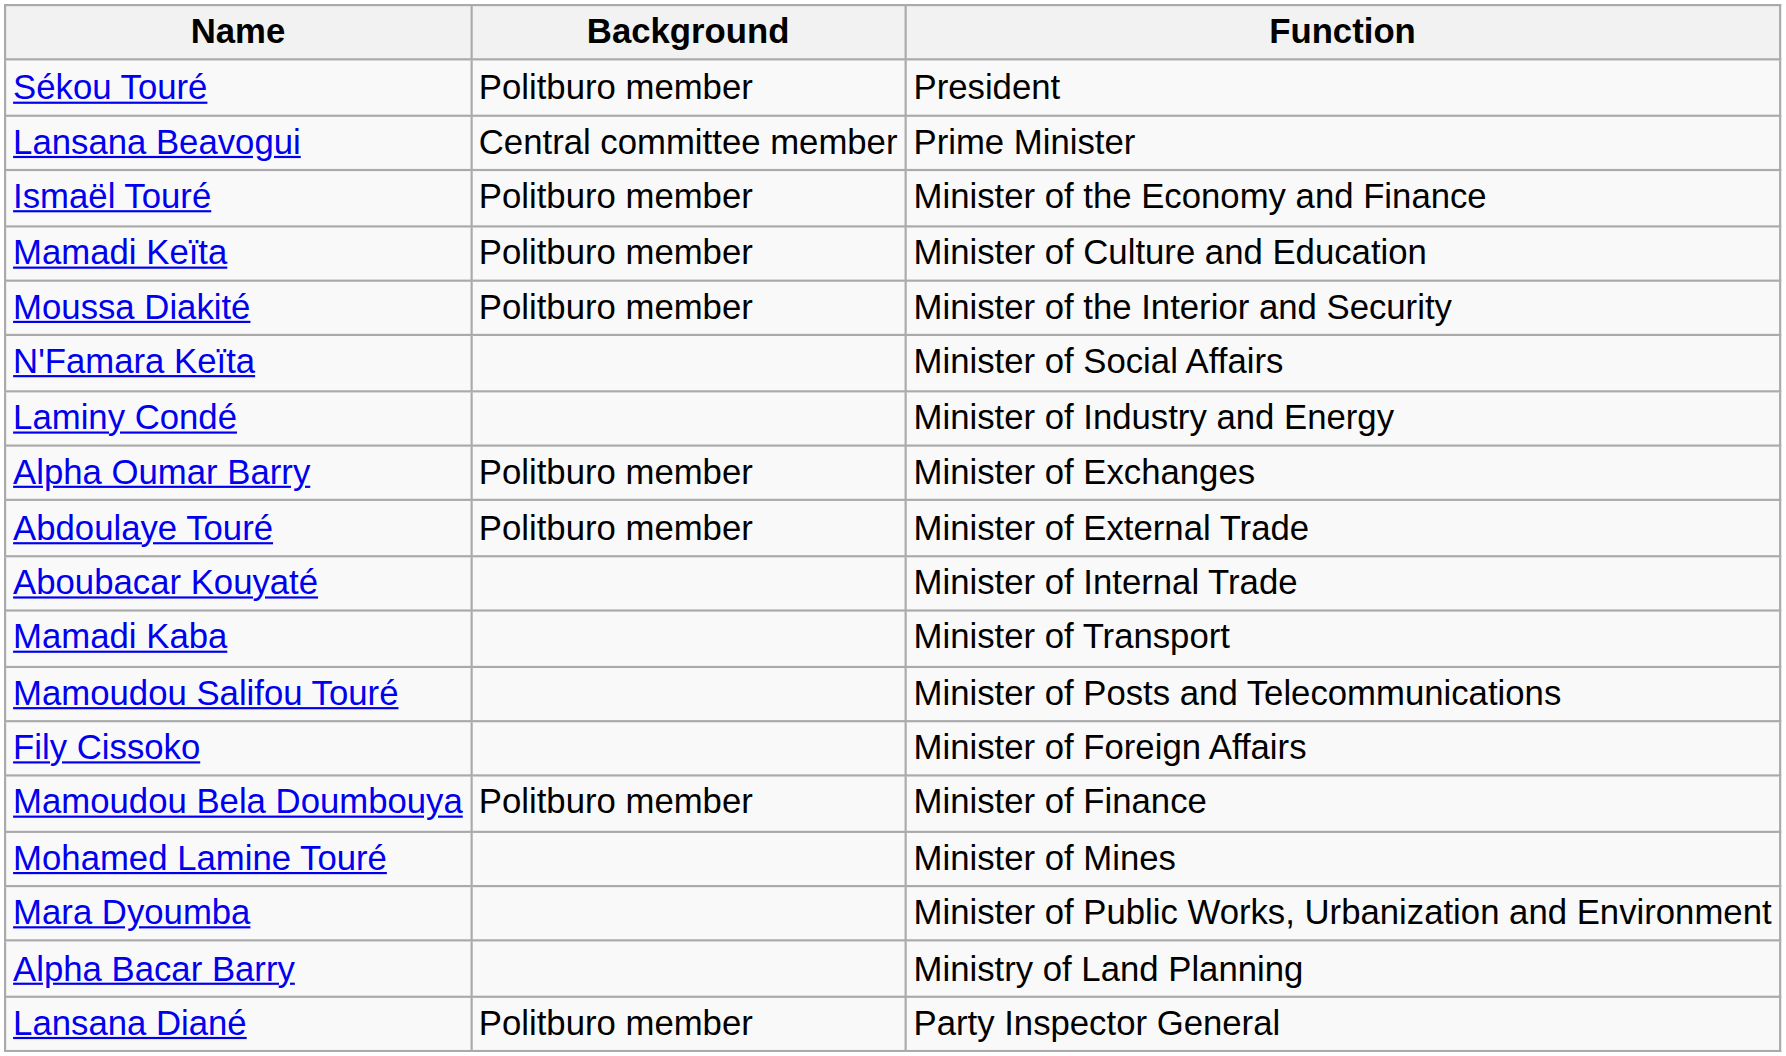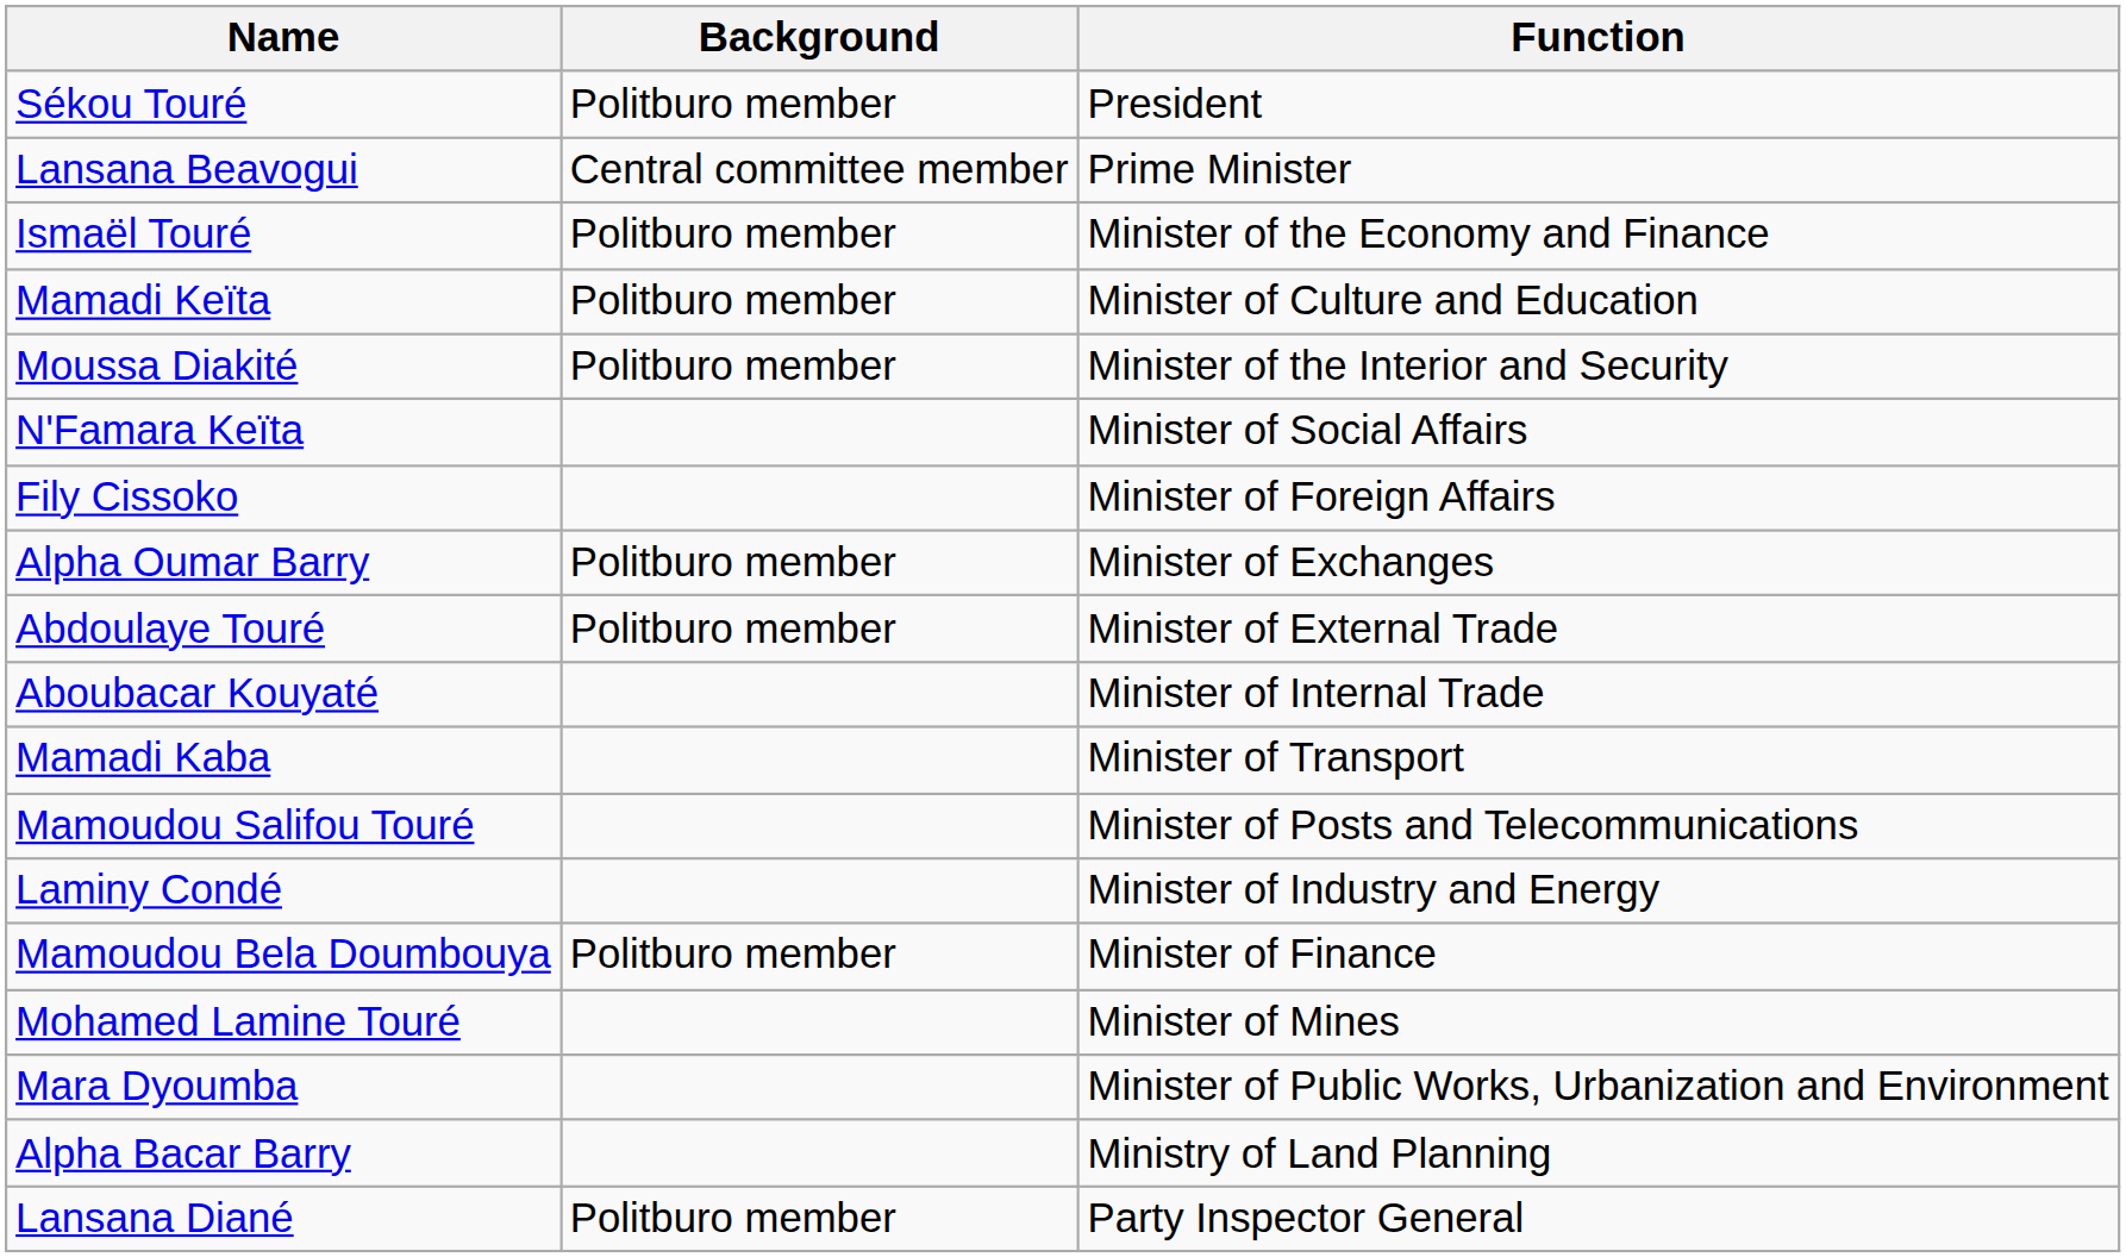rows swapped: Fily Cissoko <-> Laminy Condé
